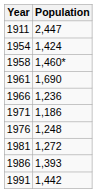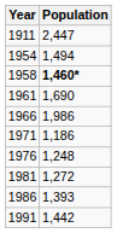1954 | Population: 1,424 -> 1,494
1958 | Population: normal -> bold
1966 | Population: 1,236 -> 1,986
